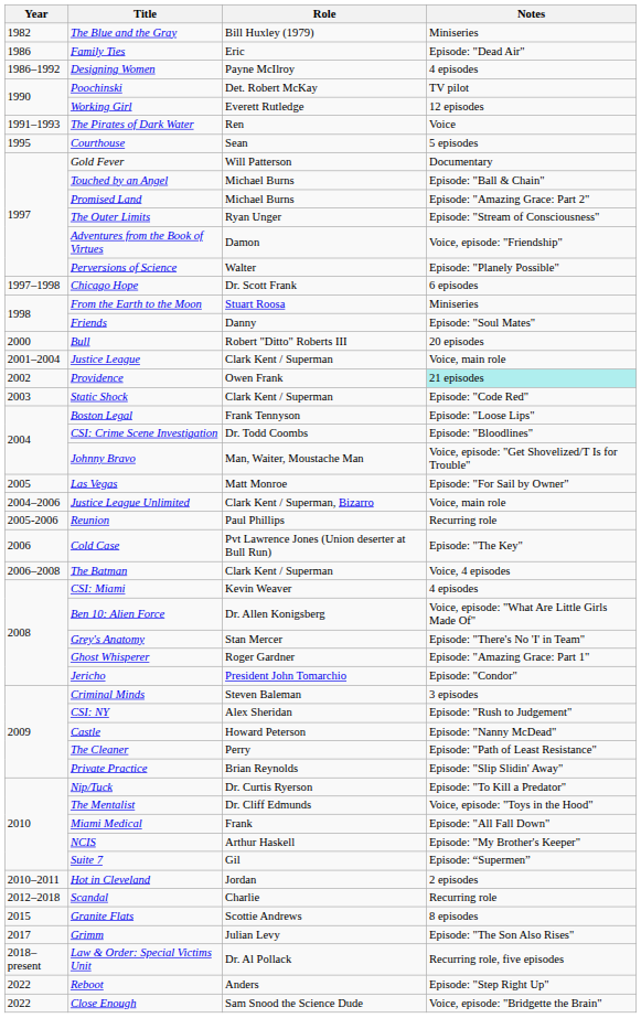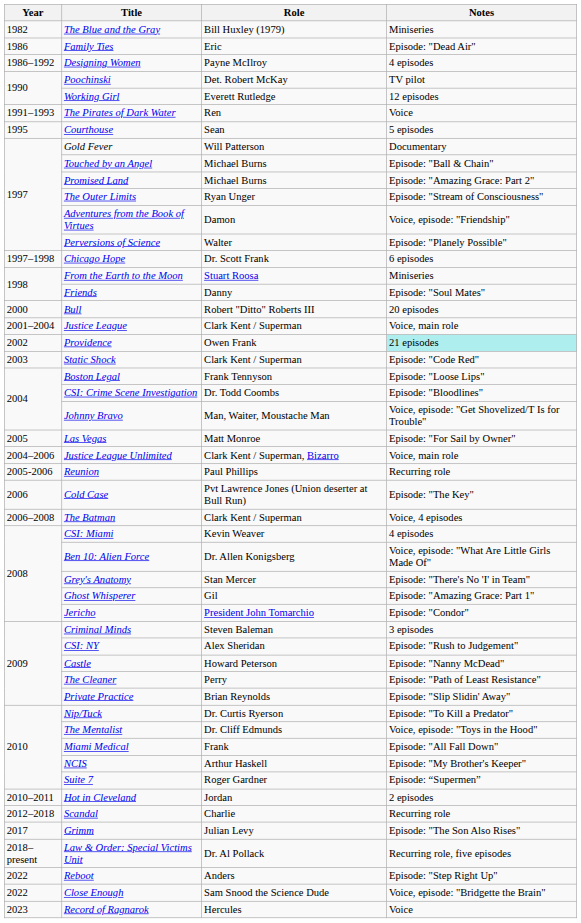Ghost Whisperer | Role: Roger Gardner -> Gil
Suite 7 | Role: Gil -> Roger Gardner
- row: 2015 | Granite Flats | Scottie Andrews | 8 episodes
+ row: 2023 | Record of Ragnarok | Hercules | Voice
